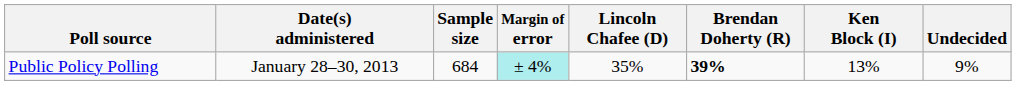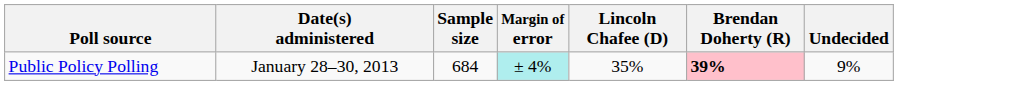- column: Ken Block (I) | 13%
Public Policy Polling | Brendan Doherty (R): no background -> pink background
